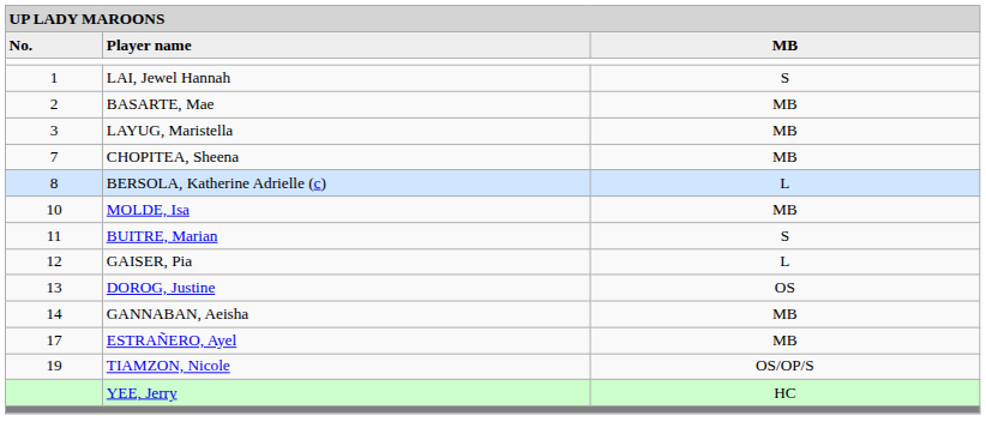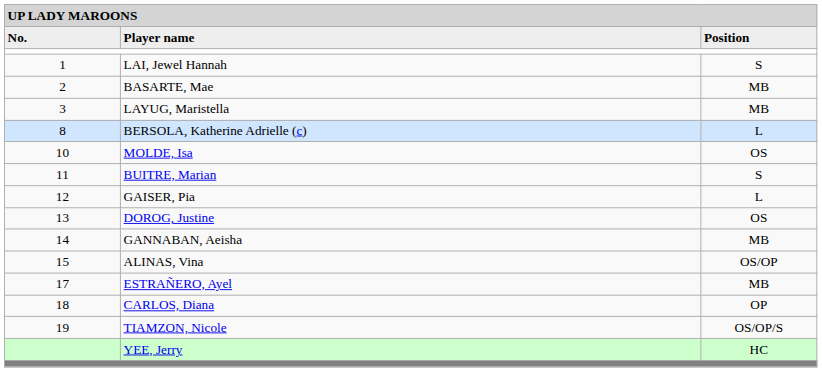Player name | column 3: MB -> Position
- row: 7 | CHOPITEA, Sheena | MB
MOLDE, Isa | column 3: MB -> OS
+ row: 15 | ALINAS, Vina | OS/OP
+ row: 18 | CARLOS, Diana | OP
